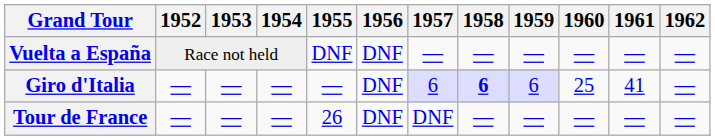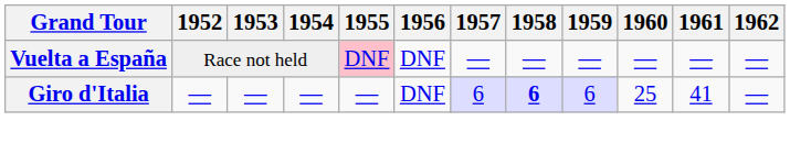Vuelta a España | 1955: no background -> pink background
- row: Tour de France | — | — | — | 26 | DNF | DNF | — | — | — | — | —
